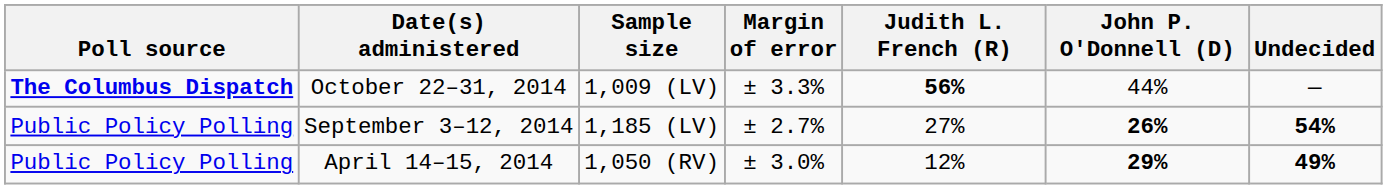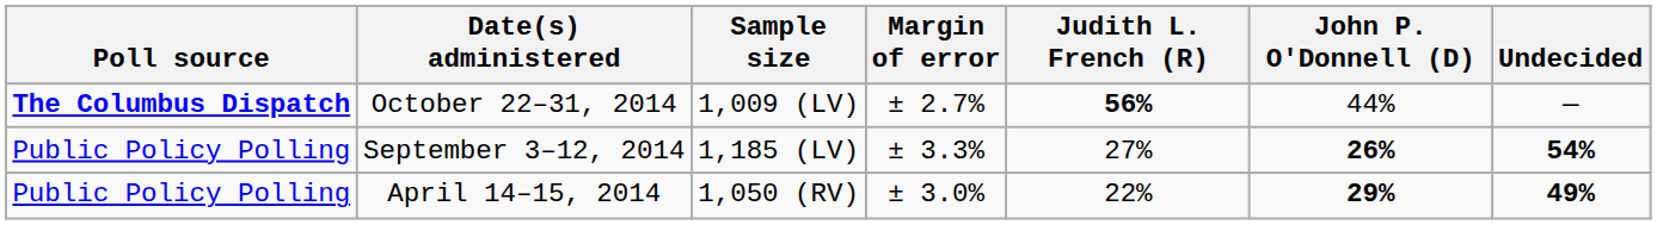October 22–31, 2014 | Margin of error: ± 3.3% -> ± 2.7%
September 3–12, 2014 | Margin of error: ± 2.7% -> ± 3.3%
April 14–15, 2014 | Judith L. French (R): 12% -> 22%
